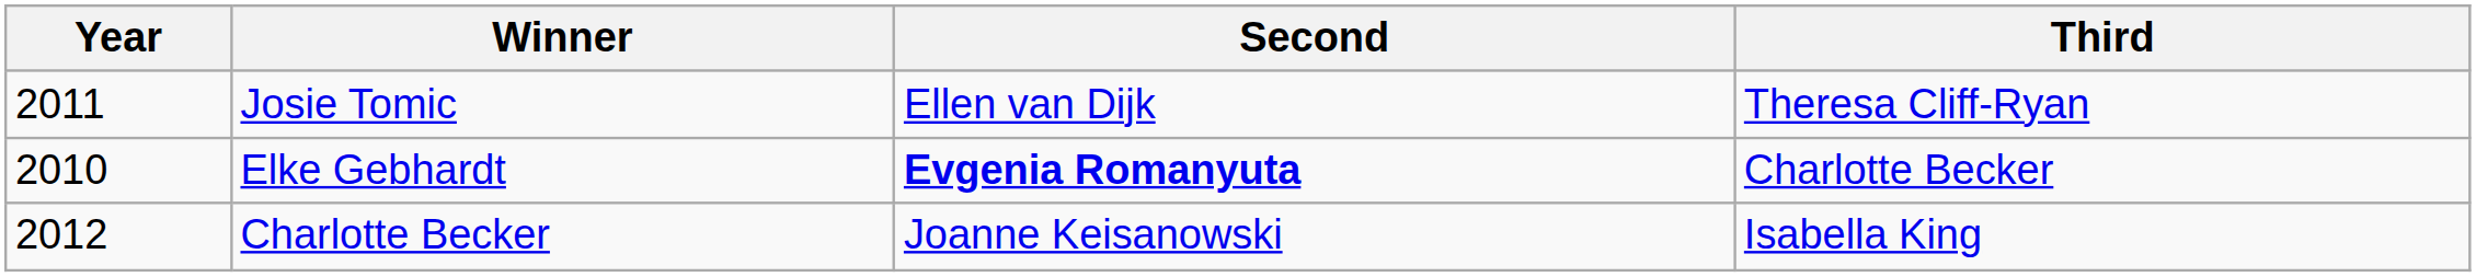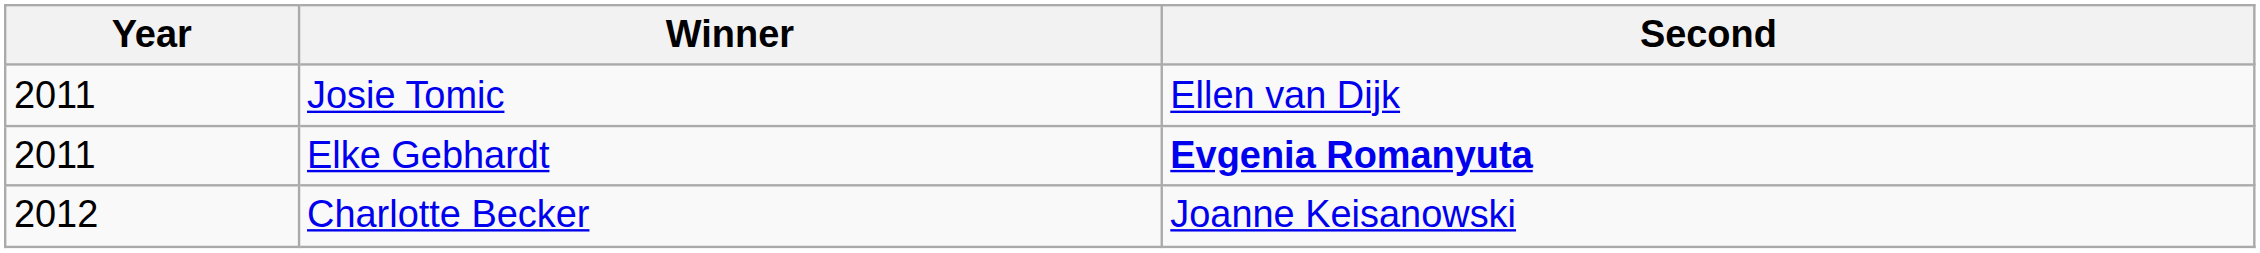- column: Third | Theresa Cliff-Ryan | Charlotte Becker | Isabella King
Elke Gebhardt | Year: 2010 -> 2011
